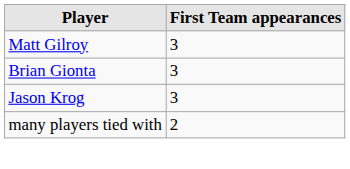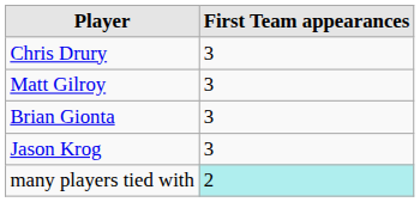+ row: Chris Drury | 3
many players tied with | First Team appearances: no background -> paleturquoise background
